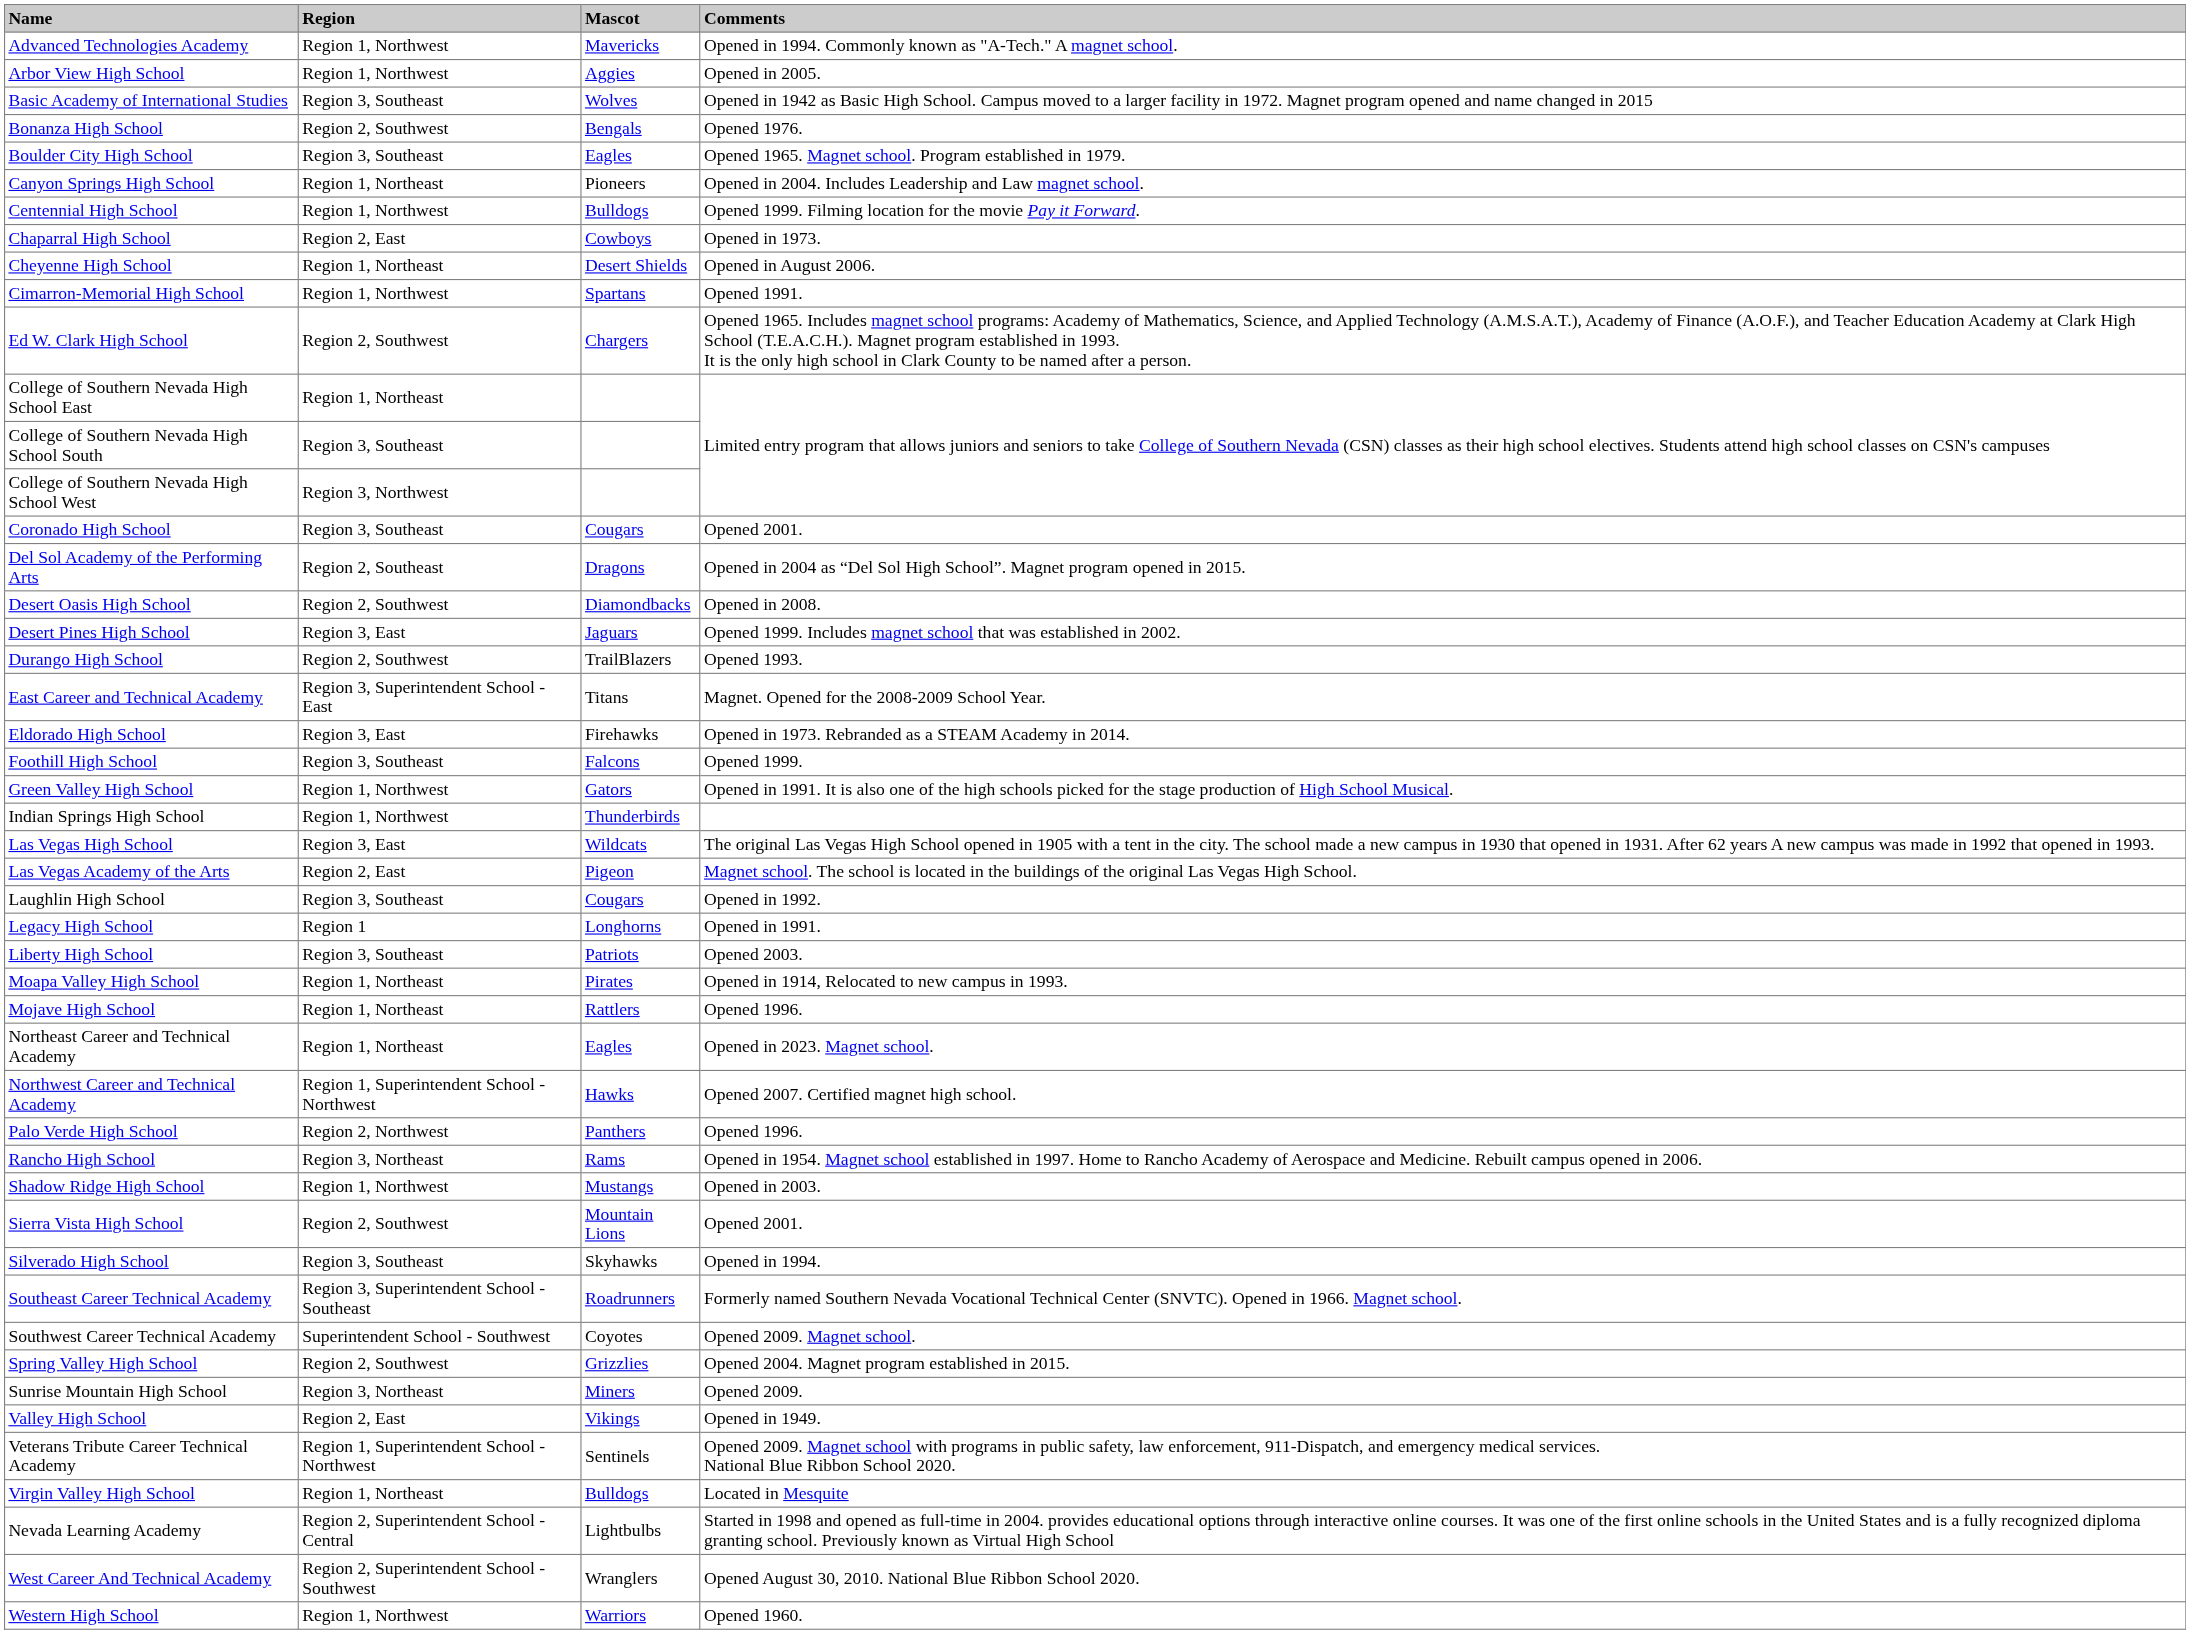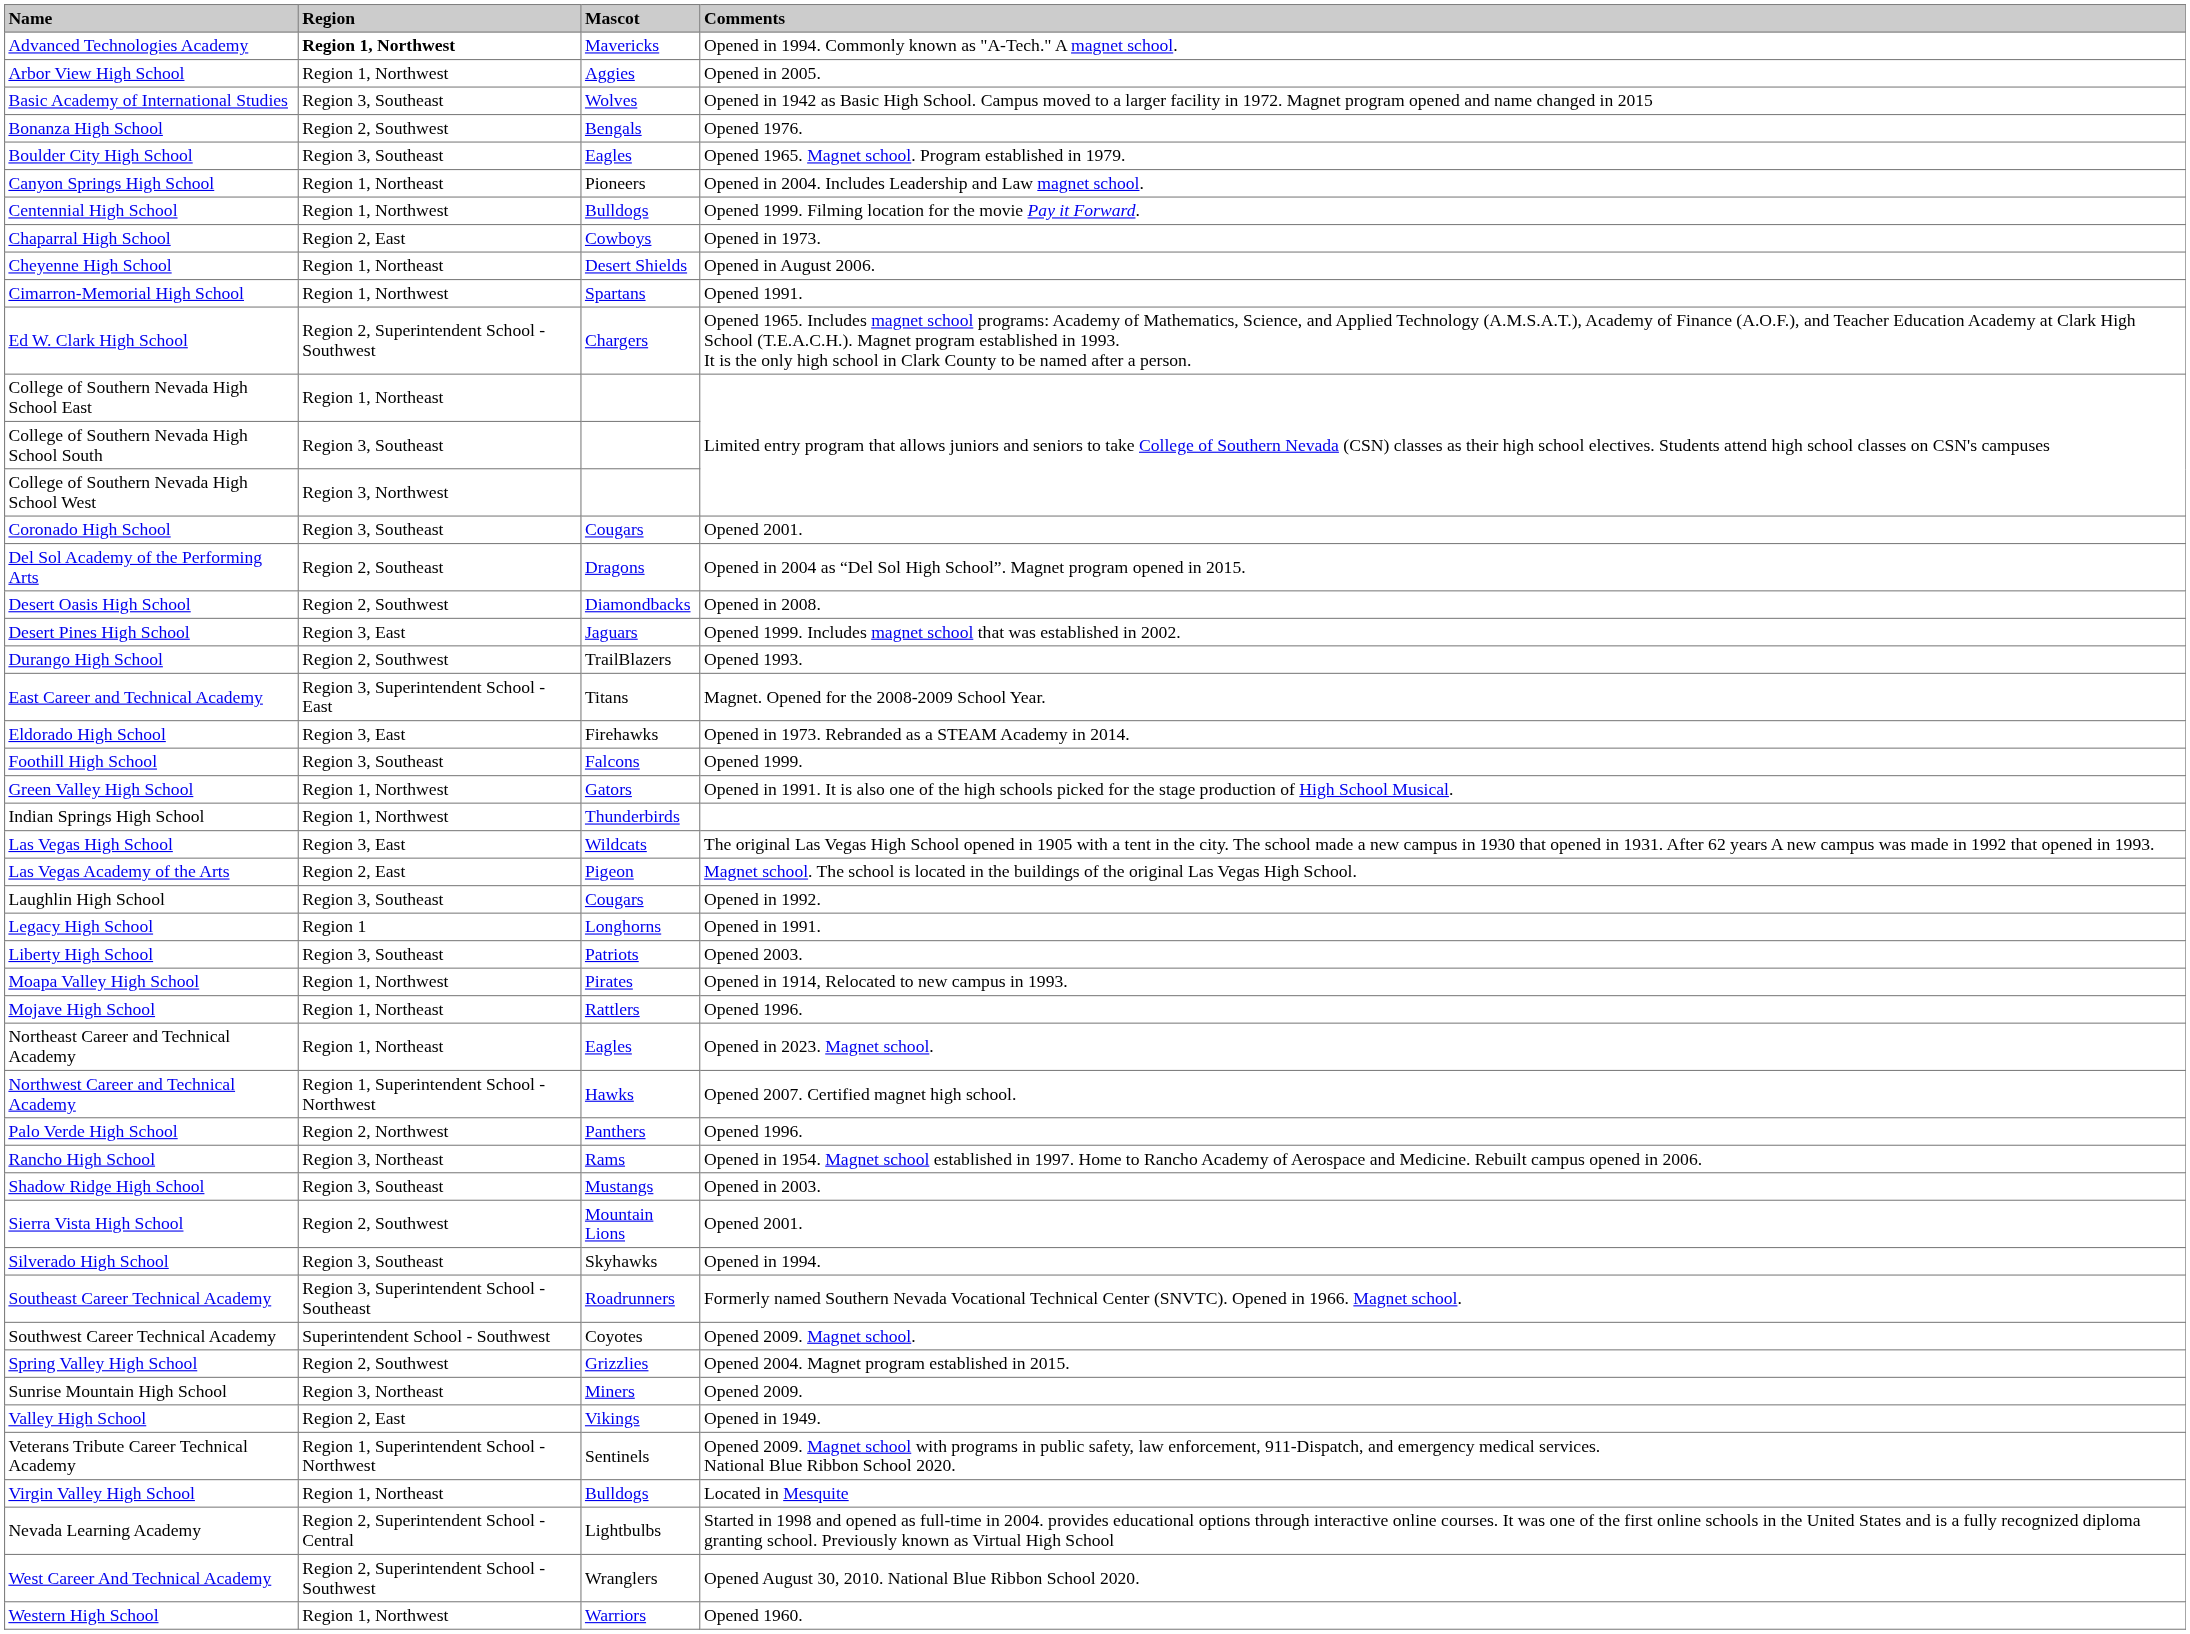Advanced Technologies Academy | Region: normal -> bold
Ed W. Clark High School | Region: Region 2, Southwest -> Region 2, Superintendent School - Southwest
Moapa Valley High School | Region: Region 1, Northeast -> Region 1, Northwest
Shadow Ridge High School | Region: Region 1, Northwest -> Region 3, Southeast
